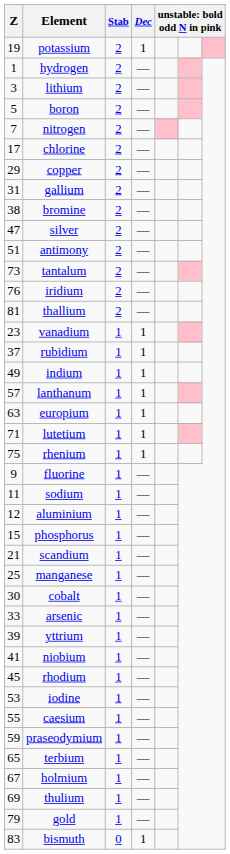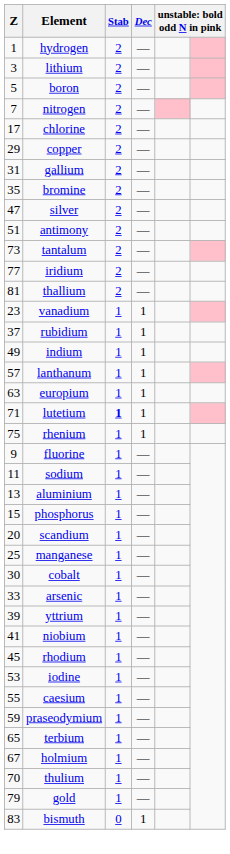- row: 19 | potassium | 2 | 1
bromine | Z: 38 -> 35
iridium | Z: 76 -> 77
lutetium | Stab: normal -> bold
aluminium | Z: 12 -> 13
scandium | Z: 21 -> 20
thulium | Z: 69 -> 70
